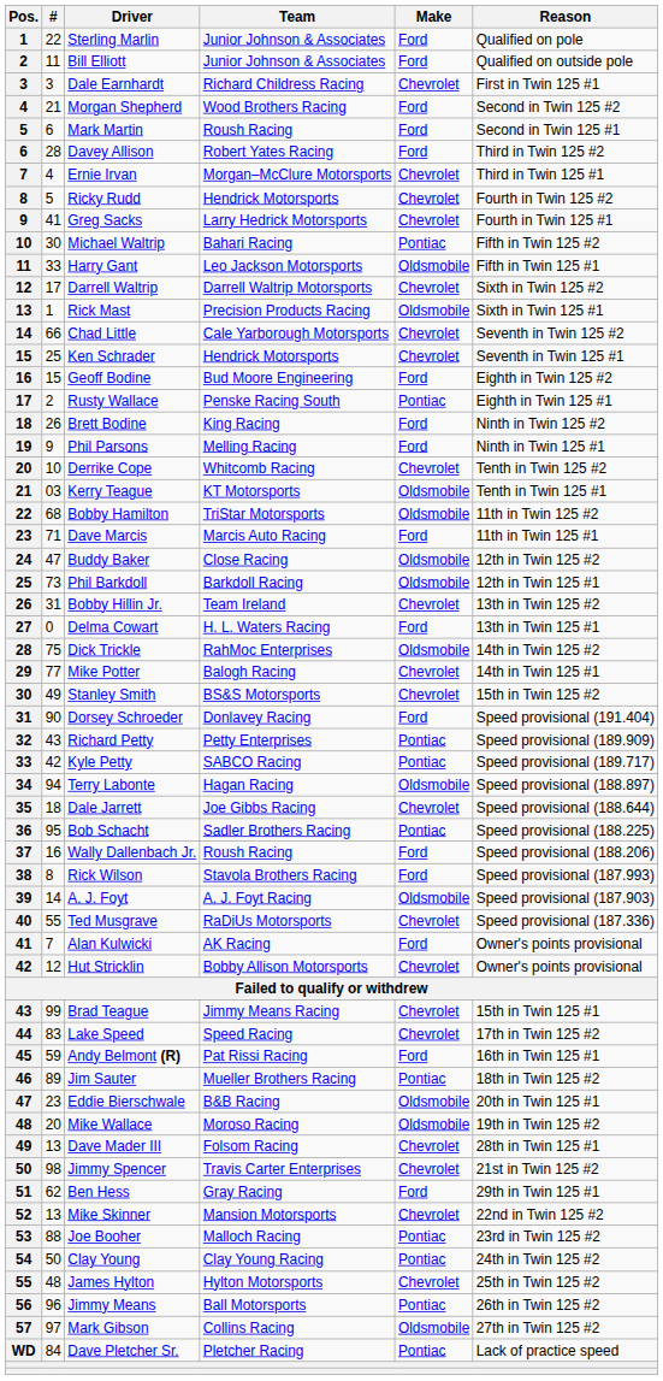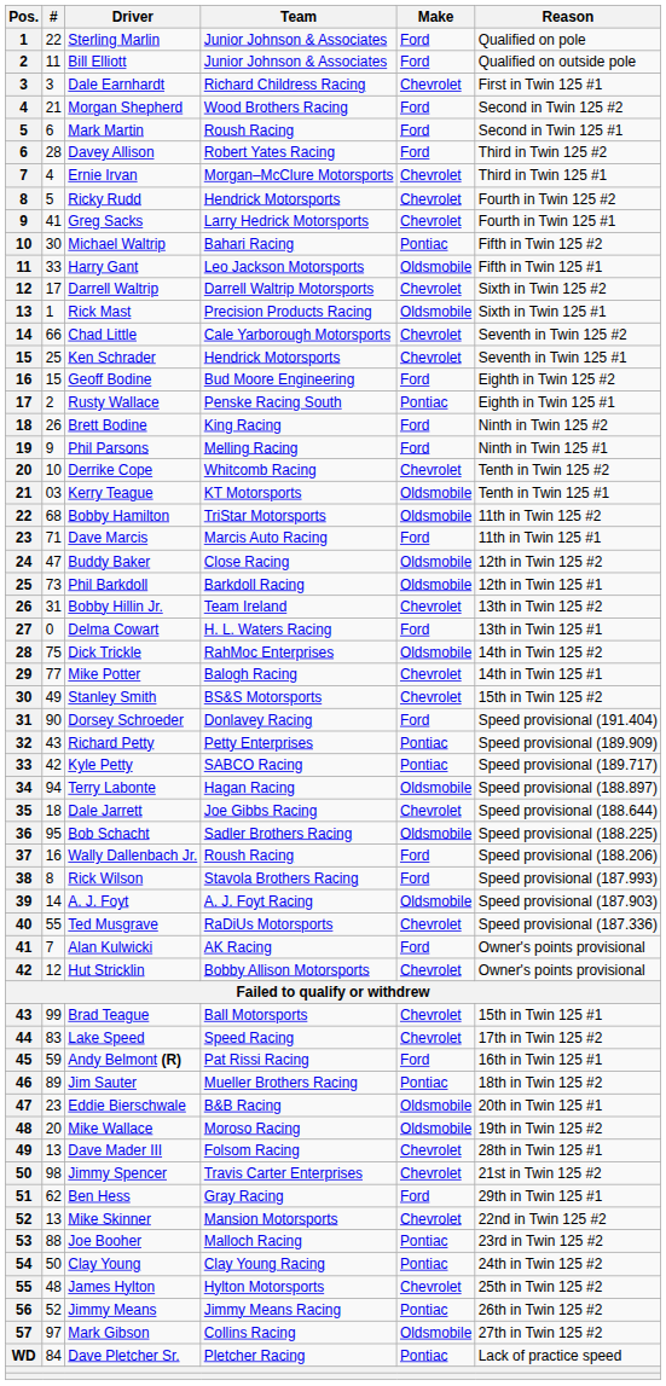Bob Schacht | Make: Pontiac -> Oldsmobile
Brad Teague | Team: Jimmy Means Racing -> Ball Motorsports
Jimmy Means | #: 96 -> 52
Jimmy Means | Team: Ball Motorsports -> Jimmy Means Racing
